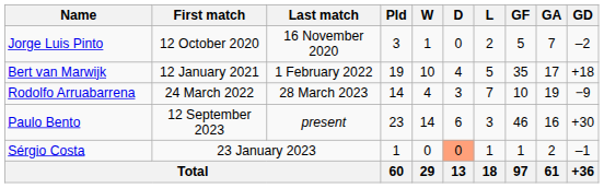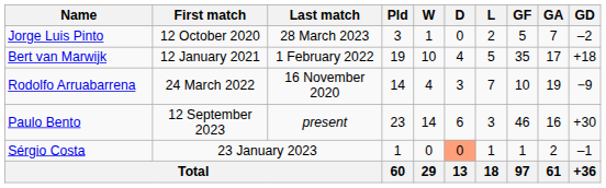Jorge Luis Pinto | Last match: 16 November 2020 -> 28 March 2023
Rodolfo Arruabarrena | Last match: 28 March 2023 -> 16 November 2020
